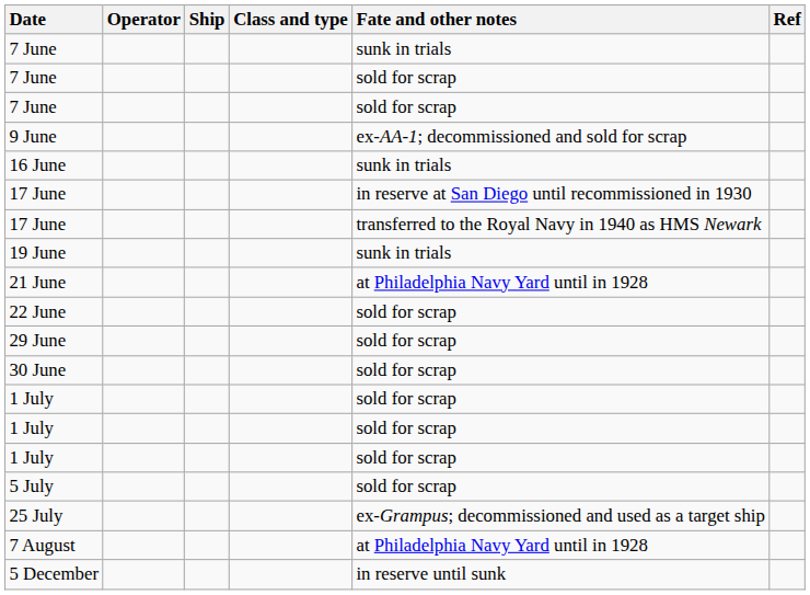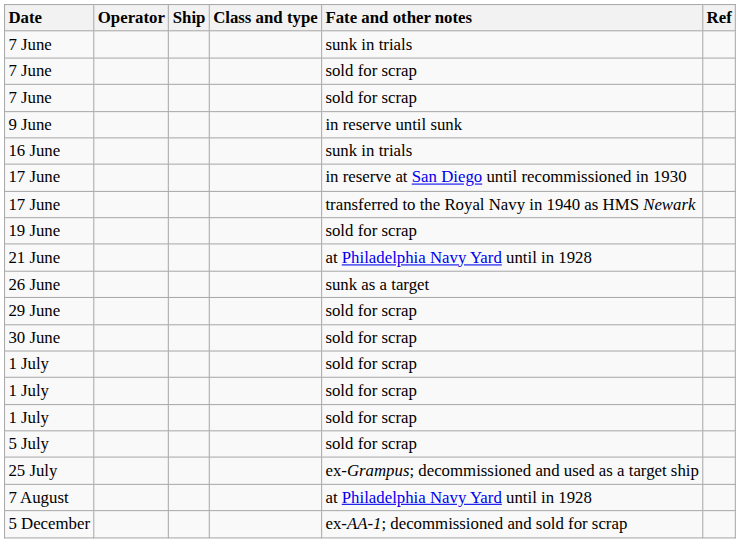9 June | Fate and other notes: ex-AA-1; decommissioned and sold for scrap -> in reserve until sunk
19 June | Fate and other notes: sunk in trials -> sold for scrap
- row: 22 June | sold for scrap
+ row: 26 June | sunk as a target
5 December | Fate and other notes: in reserve until sunk -> ex-AA-1; decommissioned and sold for scrap
